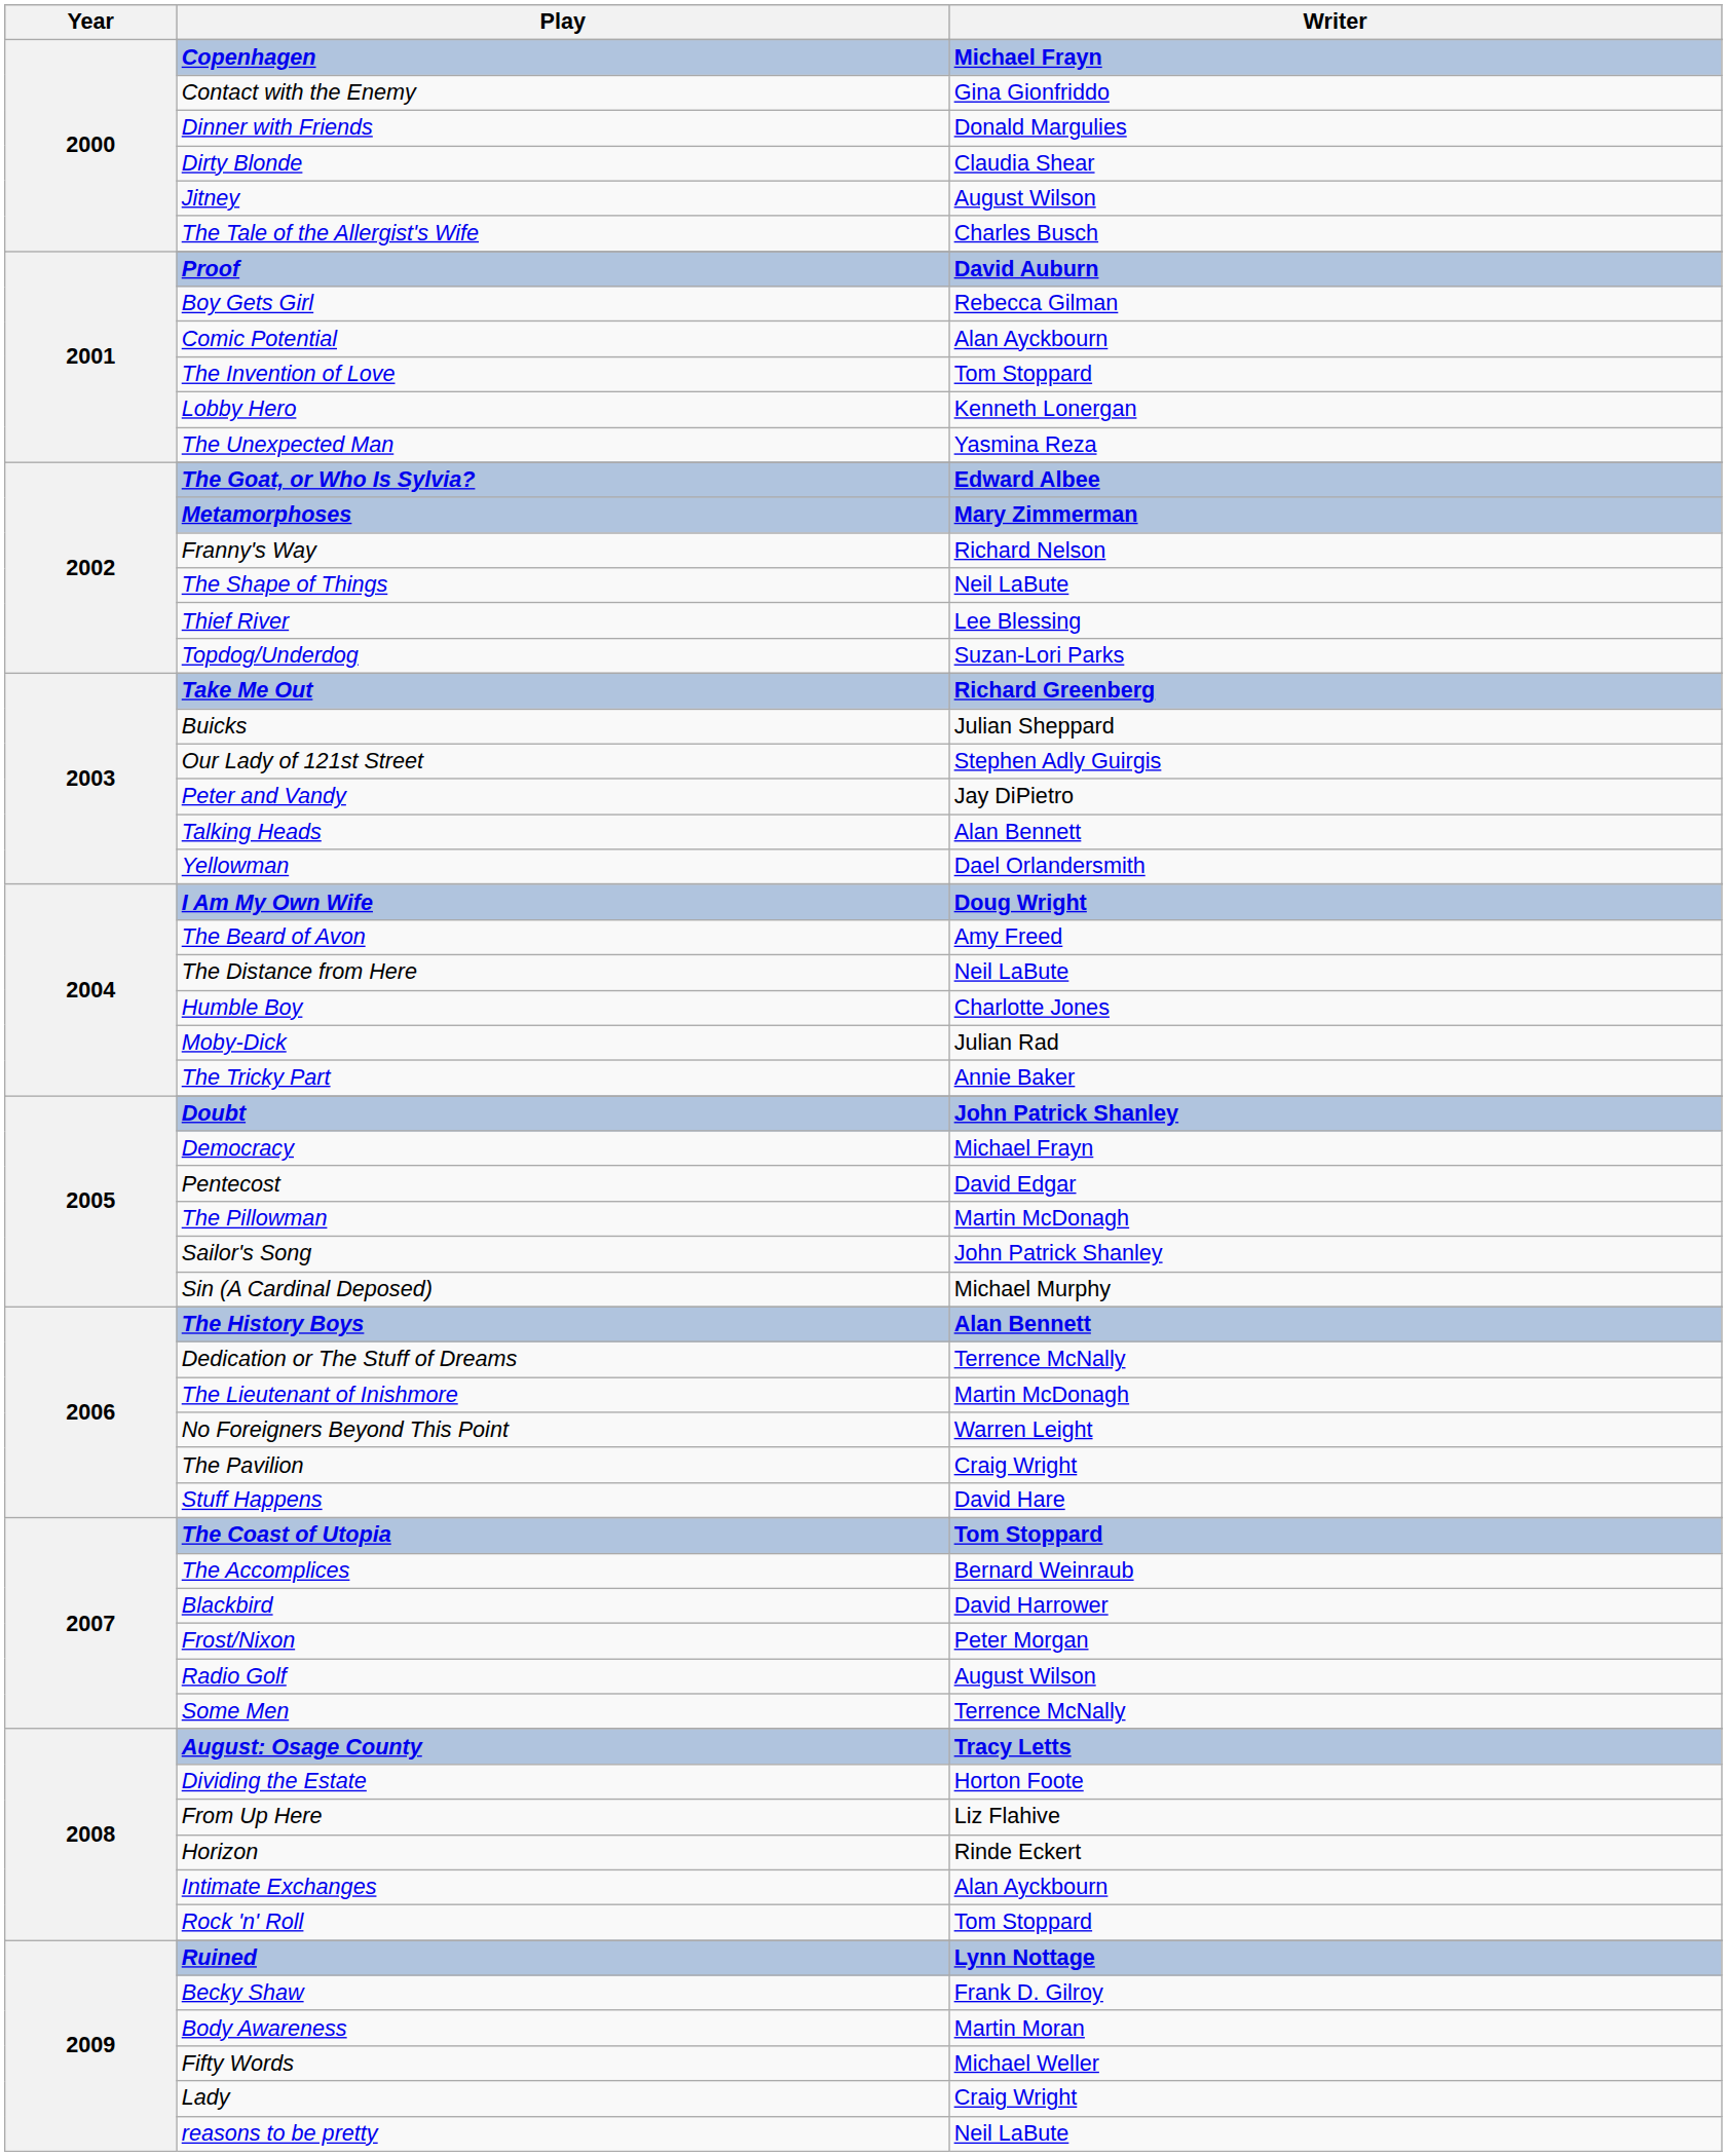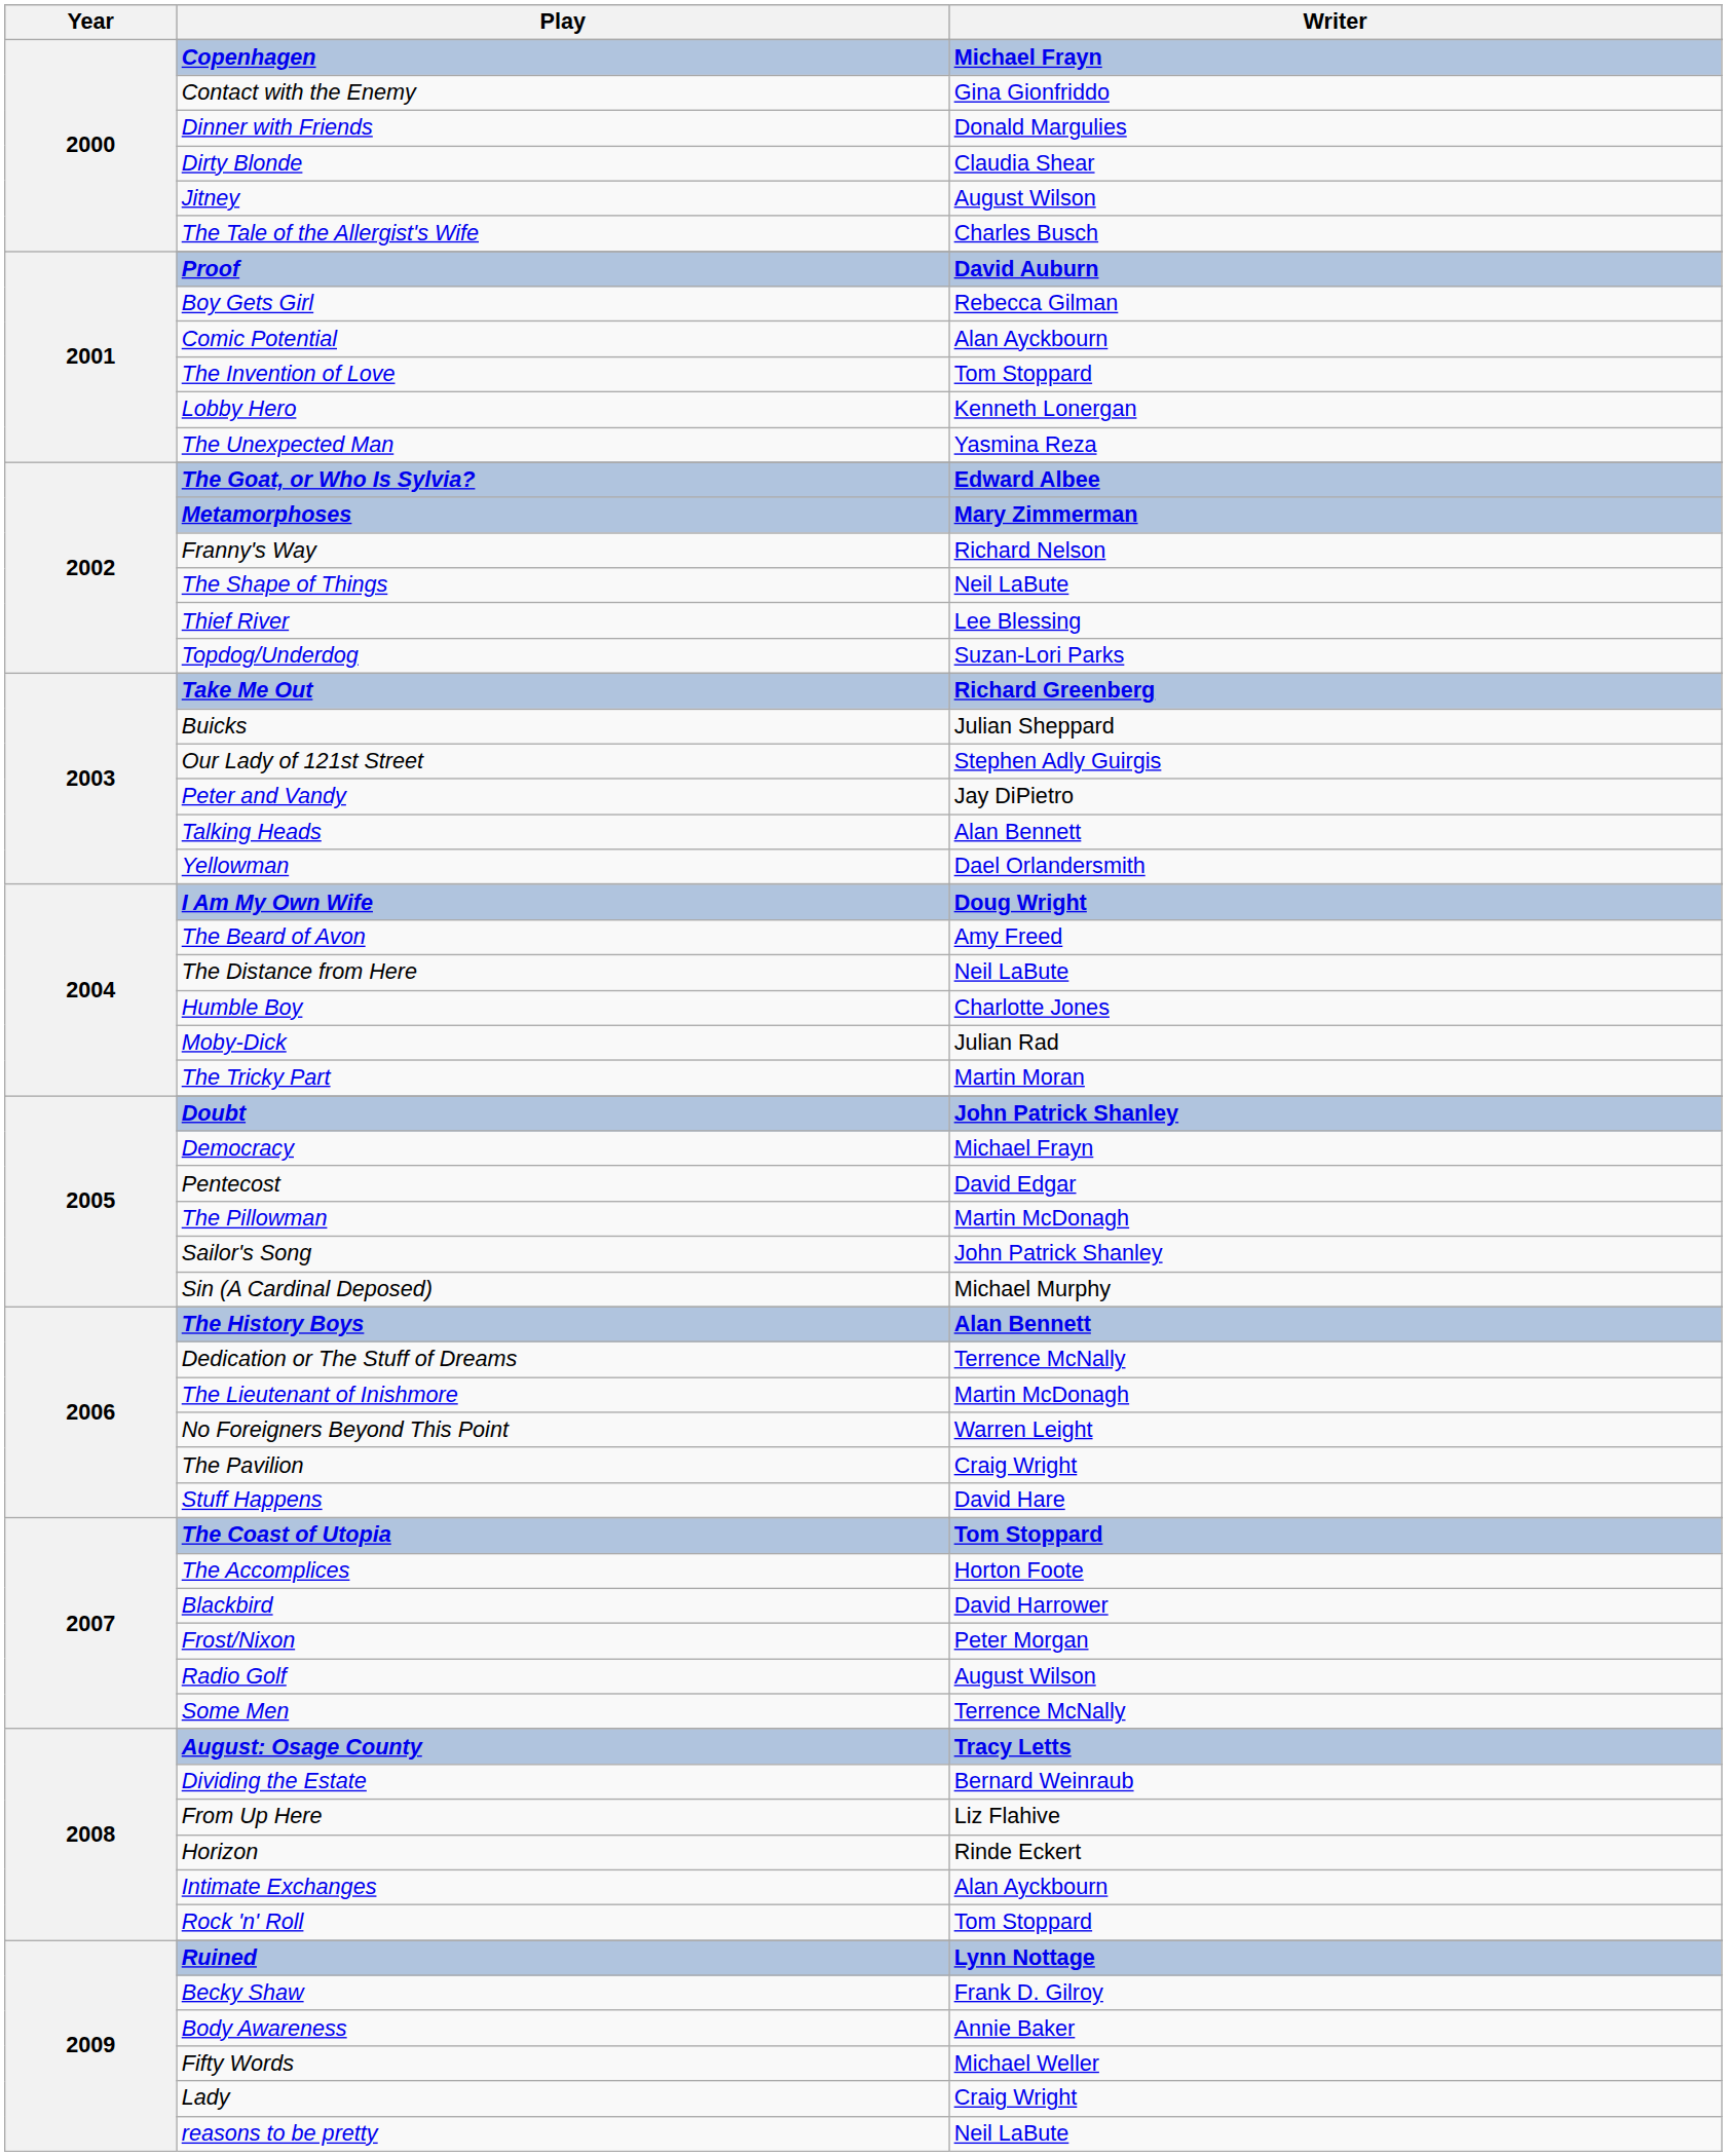The Tricky Part | Writer: Annie Baker -> Martin Moran
The Accomplices | Writer: Bernard Weinraub -> Horton Foote
Dividing the Estate | Writer: Horton Foote -> Bernard Weinraub
Body Awareness | Writer: Martin Moran -> Annie Baker
